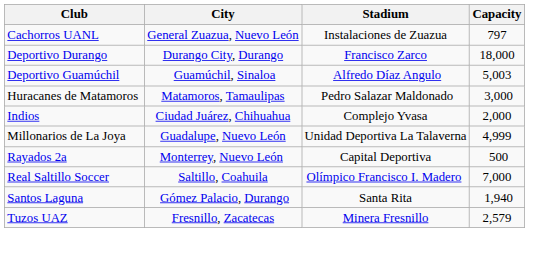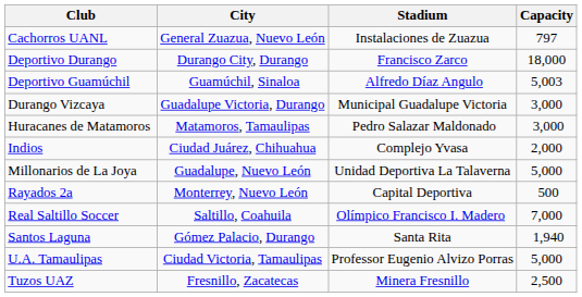+ row: Durango Vizcaya | Guadalupe Victoria, Durango | Municipal Guadalupe Victoria | 3,000
Millonarios de La Joya | Capacity: 4,999 -> 5,000
+ row: U.A. Tamaulipas | Ciudad Victoria, Tamaulipas | Professor Eugenio Alvizo Porras | 5,000
Tuzos UAZ | Capacity: 2,579 -> 2,500
